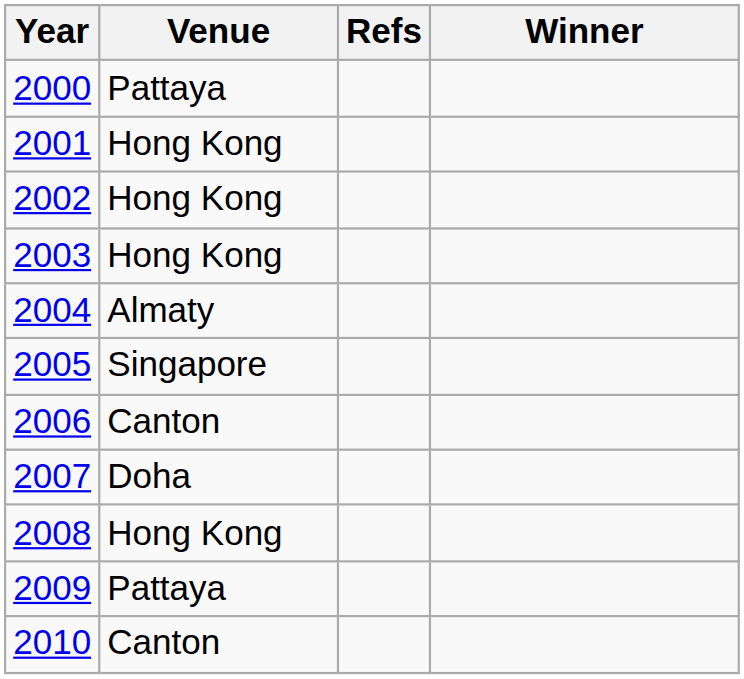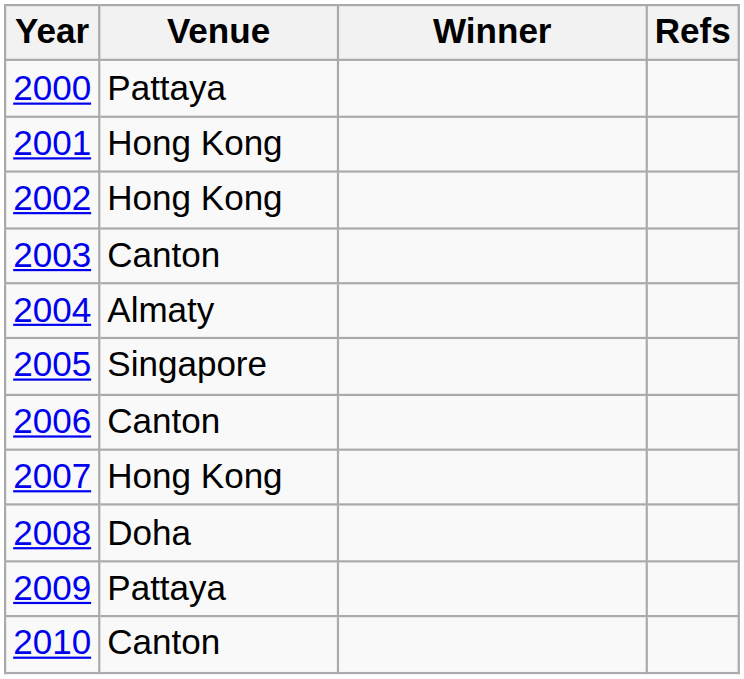columns swapped: Winner <-> Refs
2003 | Venue: Hong Kong -> Canton
2007 | Venue: Doha -> Hong Kong
2008 | Venue: Hong Kong -> Doha
